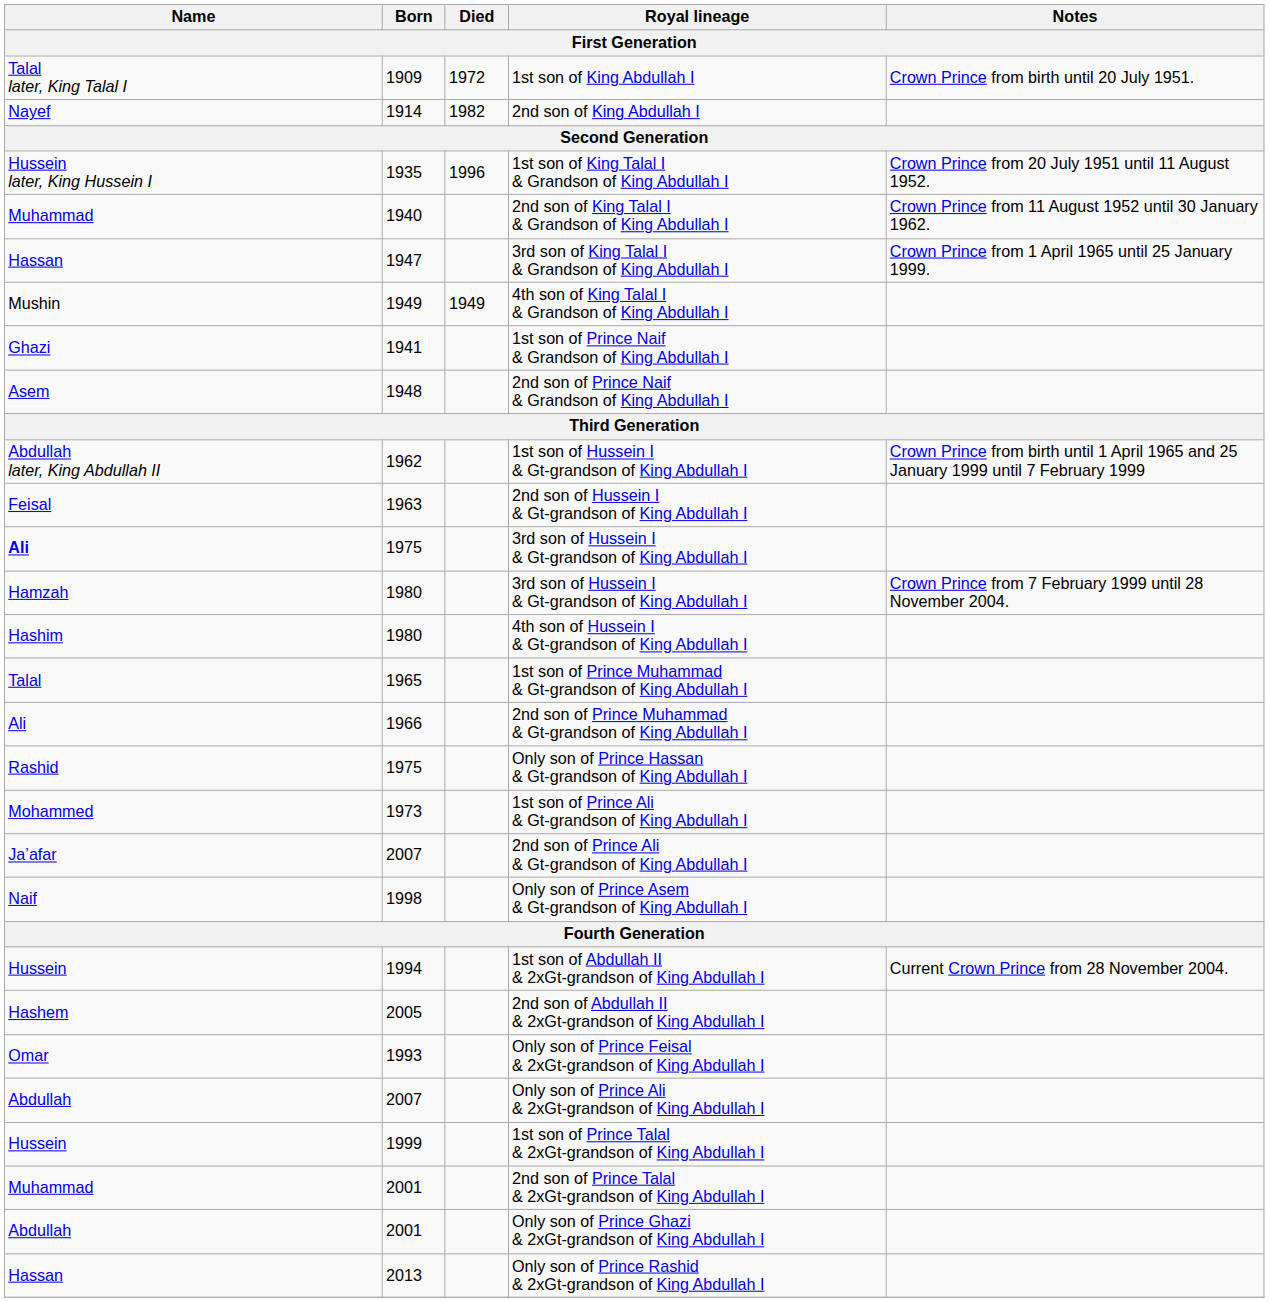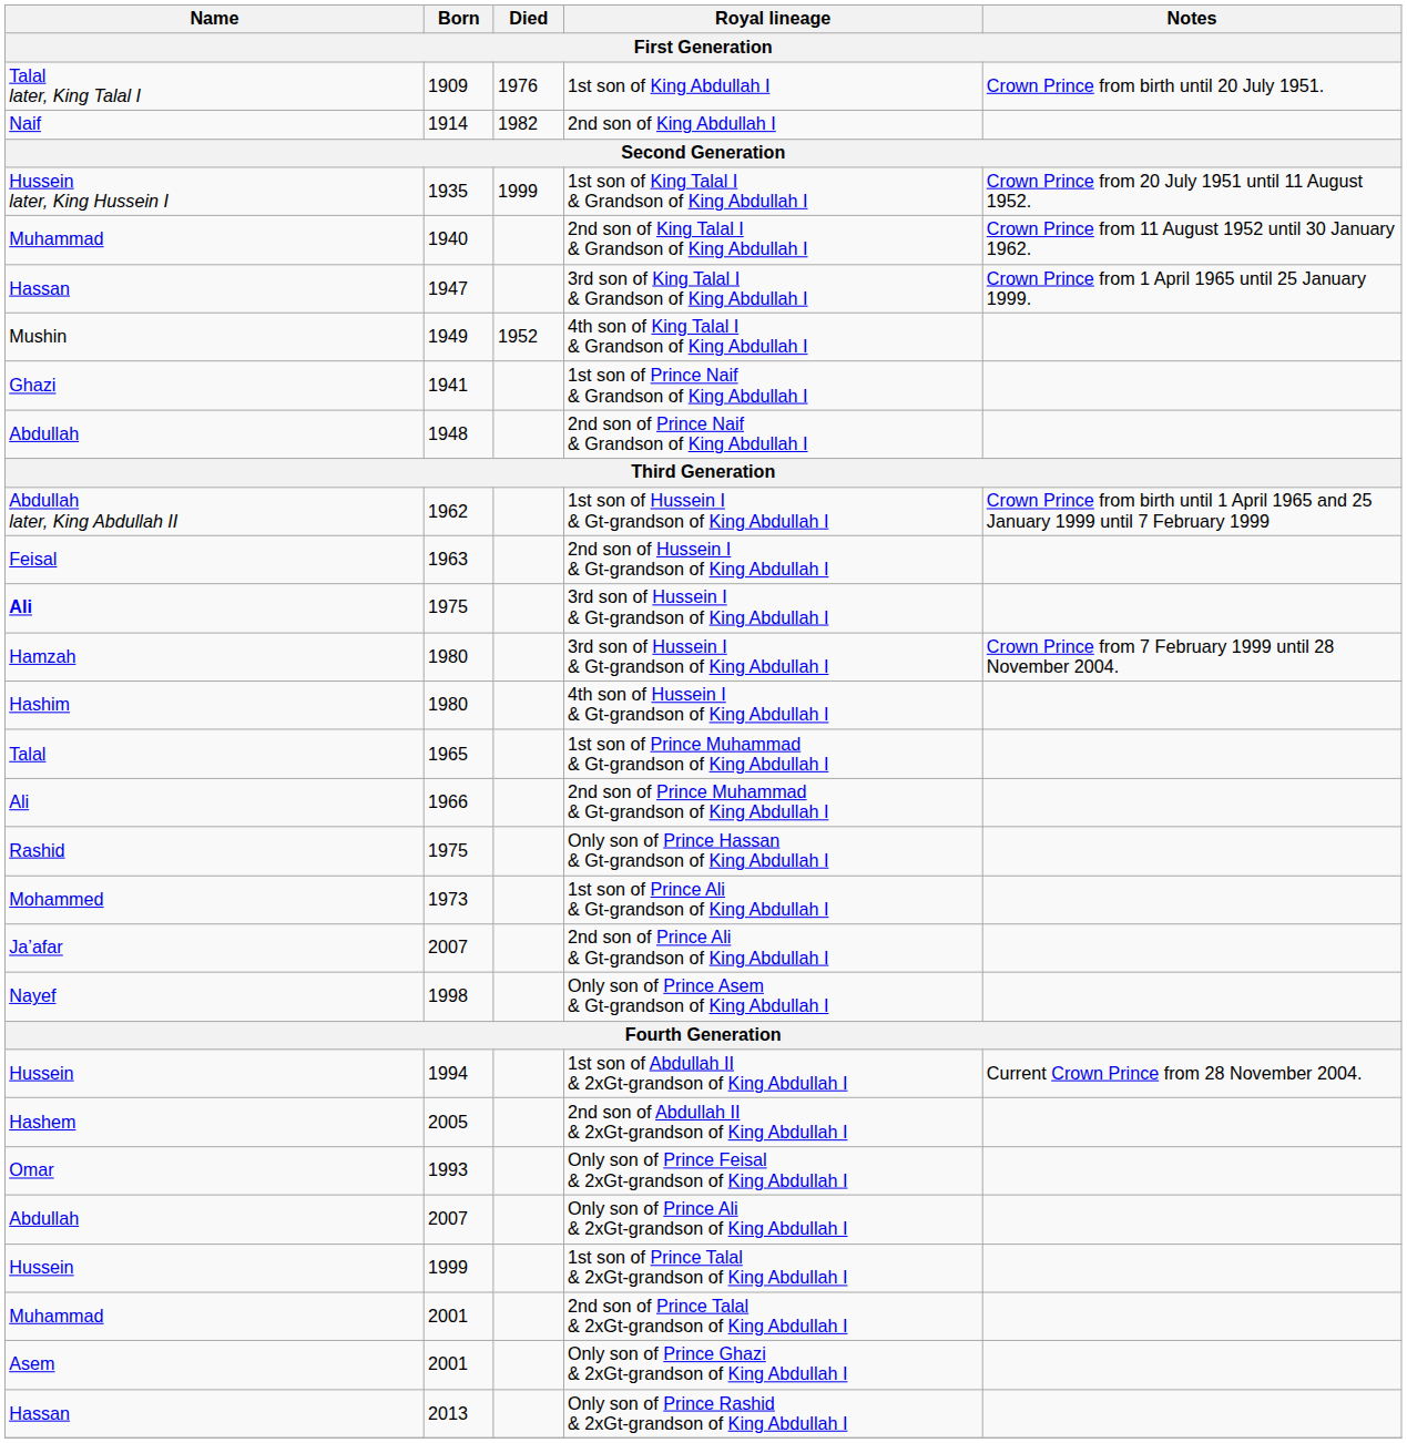1st son of King Abdullah I | Died: 1972 -> 1976
2nd son of King Abdullah I | Name: Nayef -> Naif
1st son of King Talal I & Grandson of King Abdullah I | Died: 1996 -> 1999
4th son of King Talal I & Grandson of King Abdullah I | Died: 1949 -> 1952
2nd son of Prince Naif & Grandson of King Abdullah I | Name: Asem -> Abdullah
Only son of Prince Asem & Gt-grandson of King Abdullah I | Name: Naif -> Nayef
Only son of Prince Ghazi & 2xGt-grandson of King Abdullah I | Name: Abdullah -> Asem
